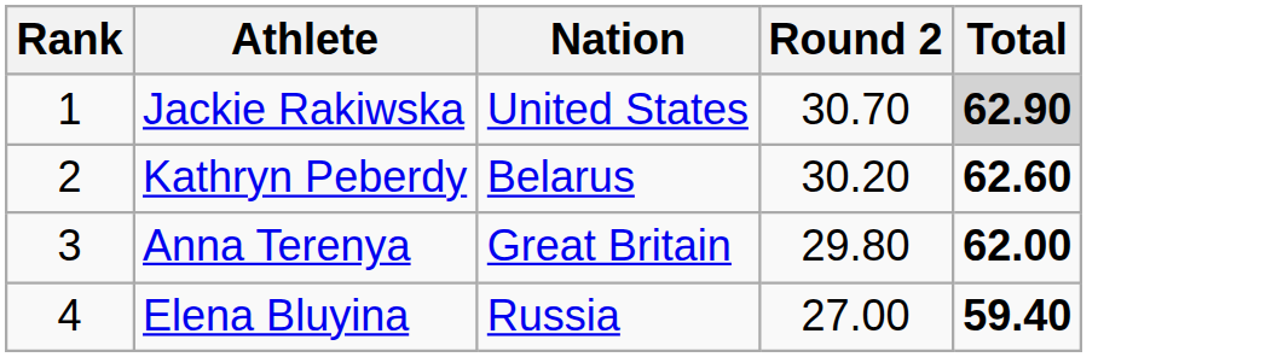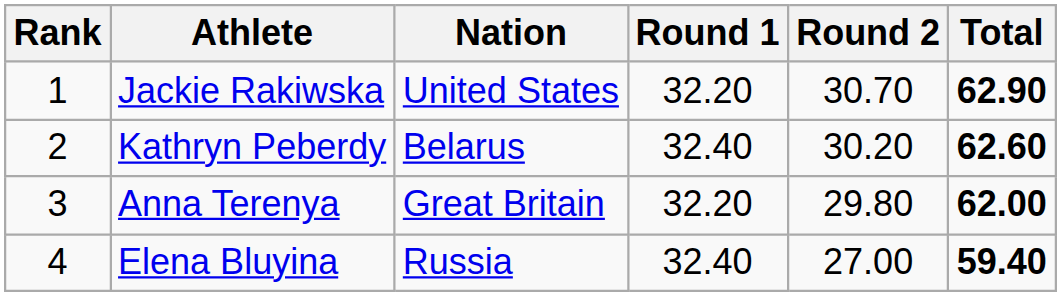+ column: Round 1 | 32.20 | 32.40 | 32.20 | 32.40
Jackie Rakiwska | Total: lightgrey background -> no background
